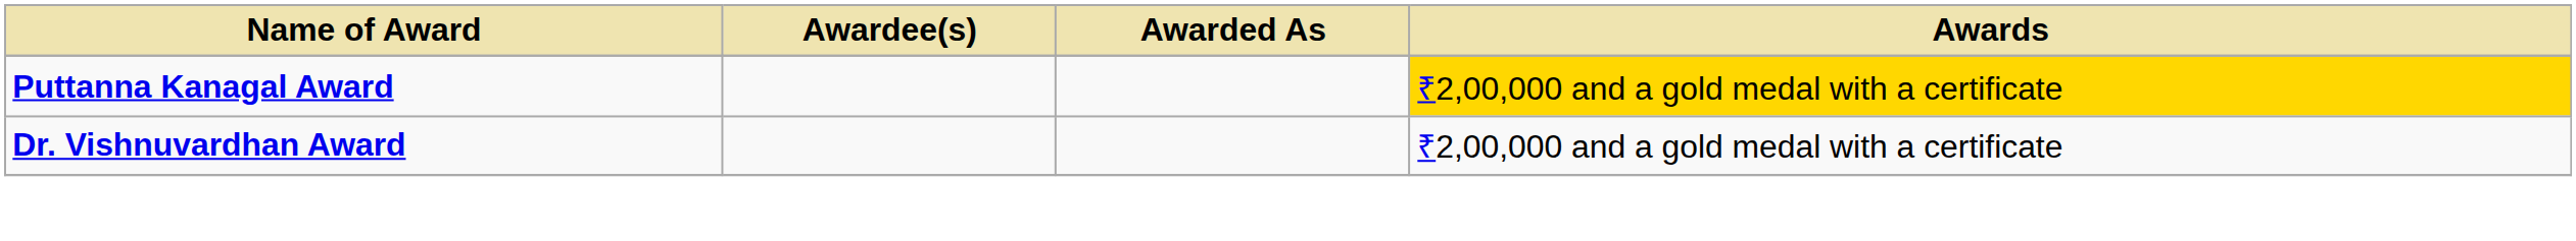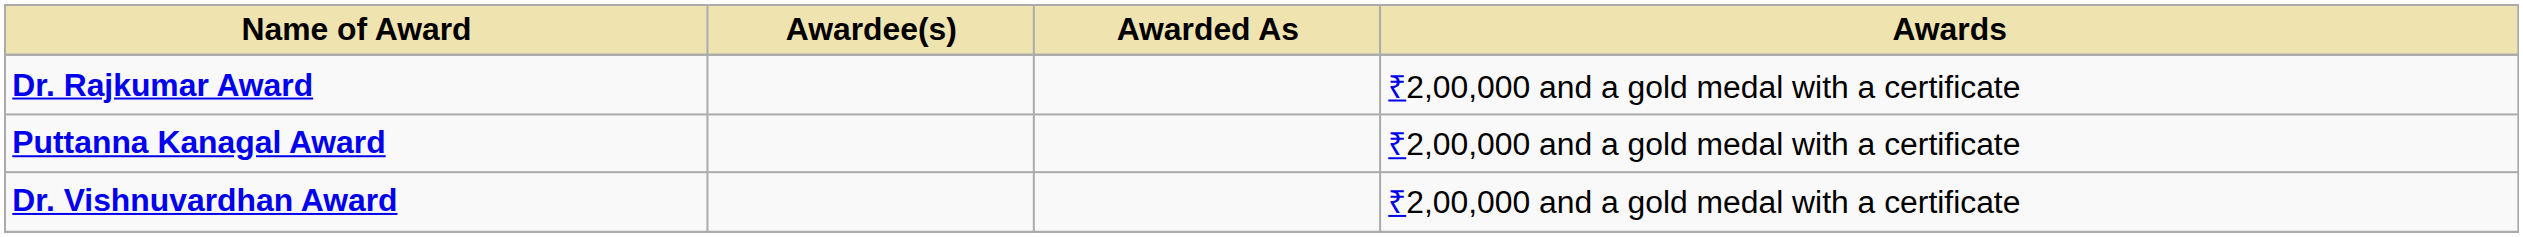+ row: Dr. Rajkumar Award | ₹2,00,000 and a gold medal with a certificate
Puttanna Kanagal Award | Awards: gold background -> no background
